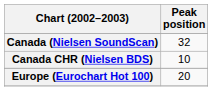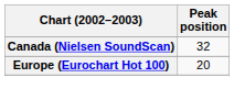- row: Canada CHR (Nielsen BDS) | 10
